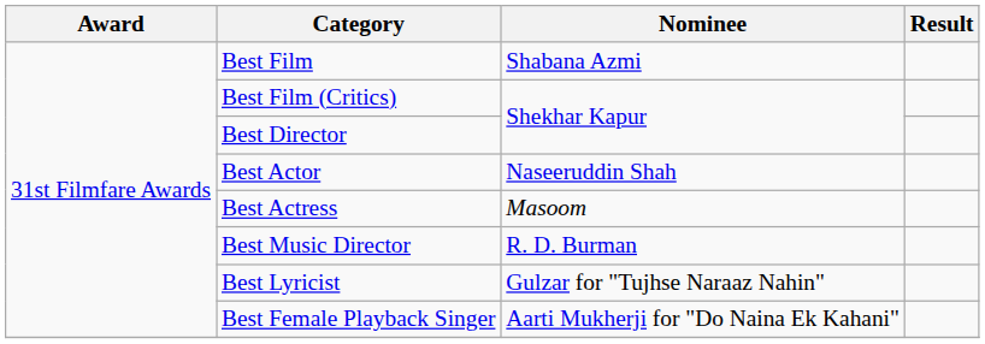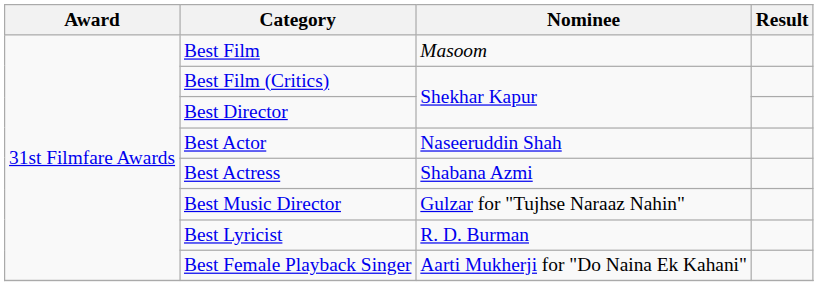Best Film | Nominee: Shabana Azmi -> Masoom
Best Actress | Nominee: Masoom -> Shabana Azmi
Best Music Director | Nominee: R. D. Burman -> Gulzar for "Tujhse Naraaz Nahin"
Best Lyricist | Nominee: Gulzar for "Tujhse Naraaz Nahin" -> R. D. Burman
